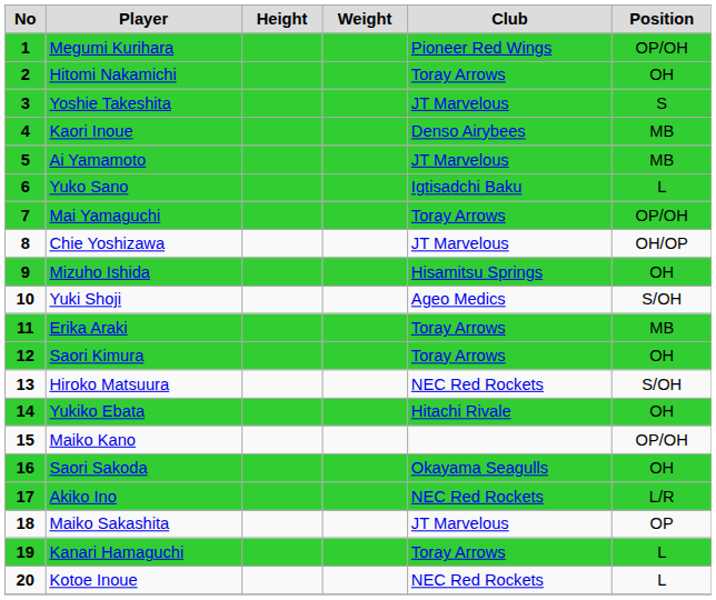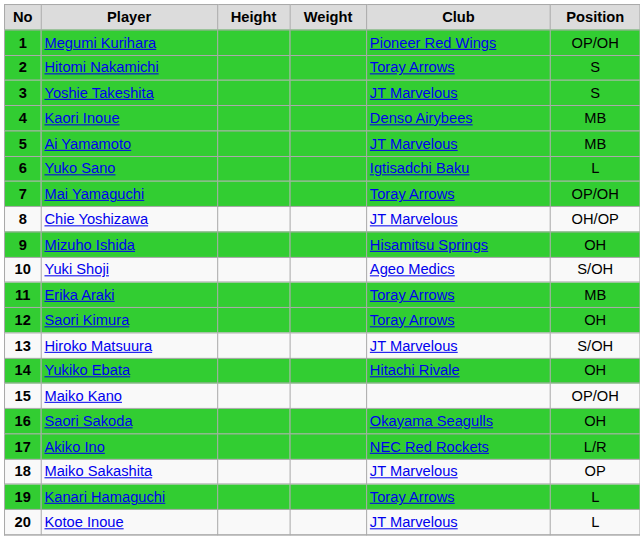Hitomi Nakamichi | Position: OH -> S
Hiroko Matsuura | Club: NEC Red Rockets -> JT Marvelous
Kotoe Inoue | Club: NEC Red Rockets -> JT Marvelous
